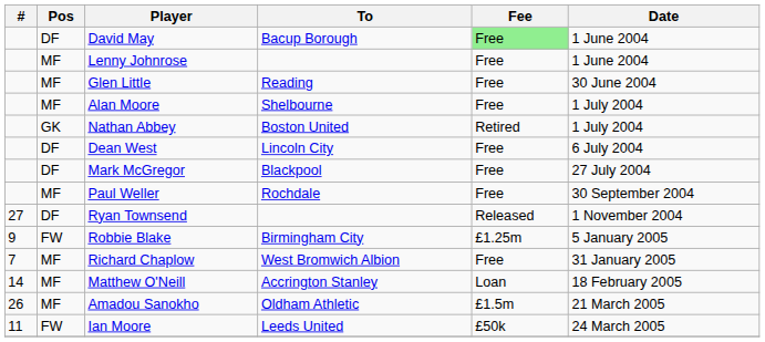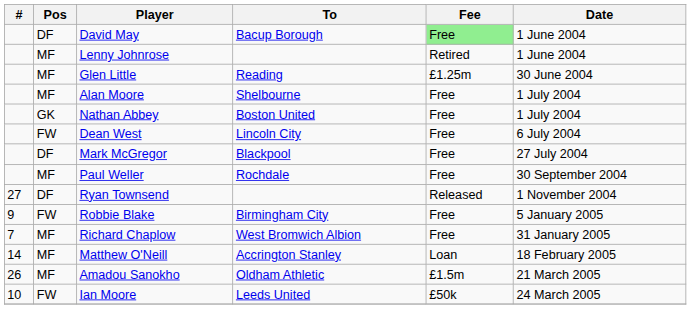Lenny Johnrose | Fee: Free -> Retired
Glen Little | Fee: Free -> £1.25m
Nathan Abbey | Fee: Retired -> Free
Dean West | Pos: DF -> FW
Robbie Blake | Fee: £1.25m -> Free
Ian Moore | #: 11 -> 10
